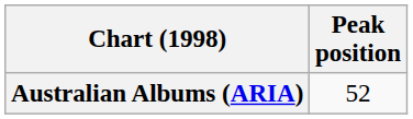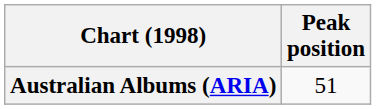Australian Albums (ARIA) | Peak position: 52 -> 51
